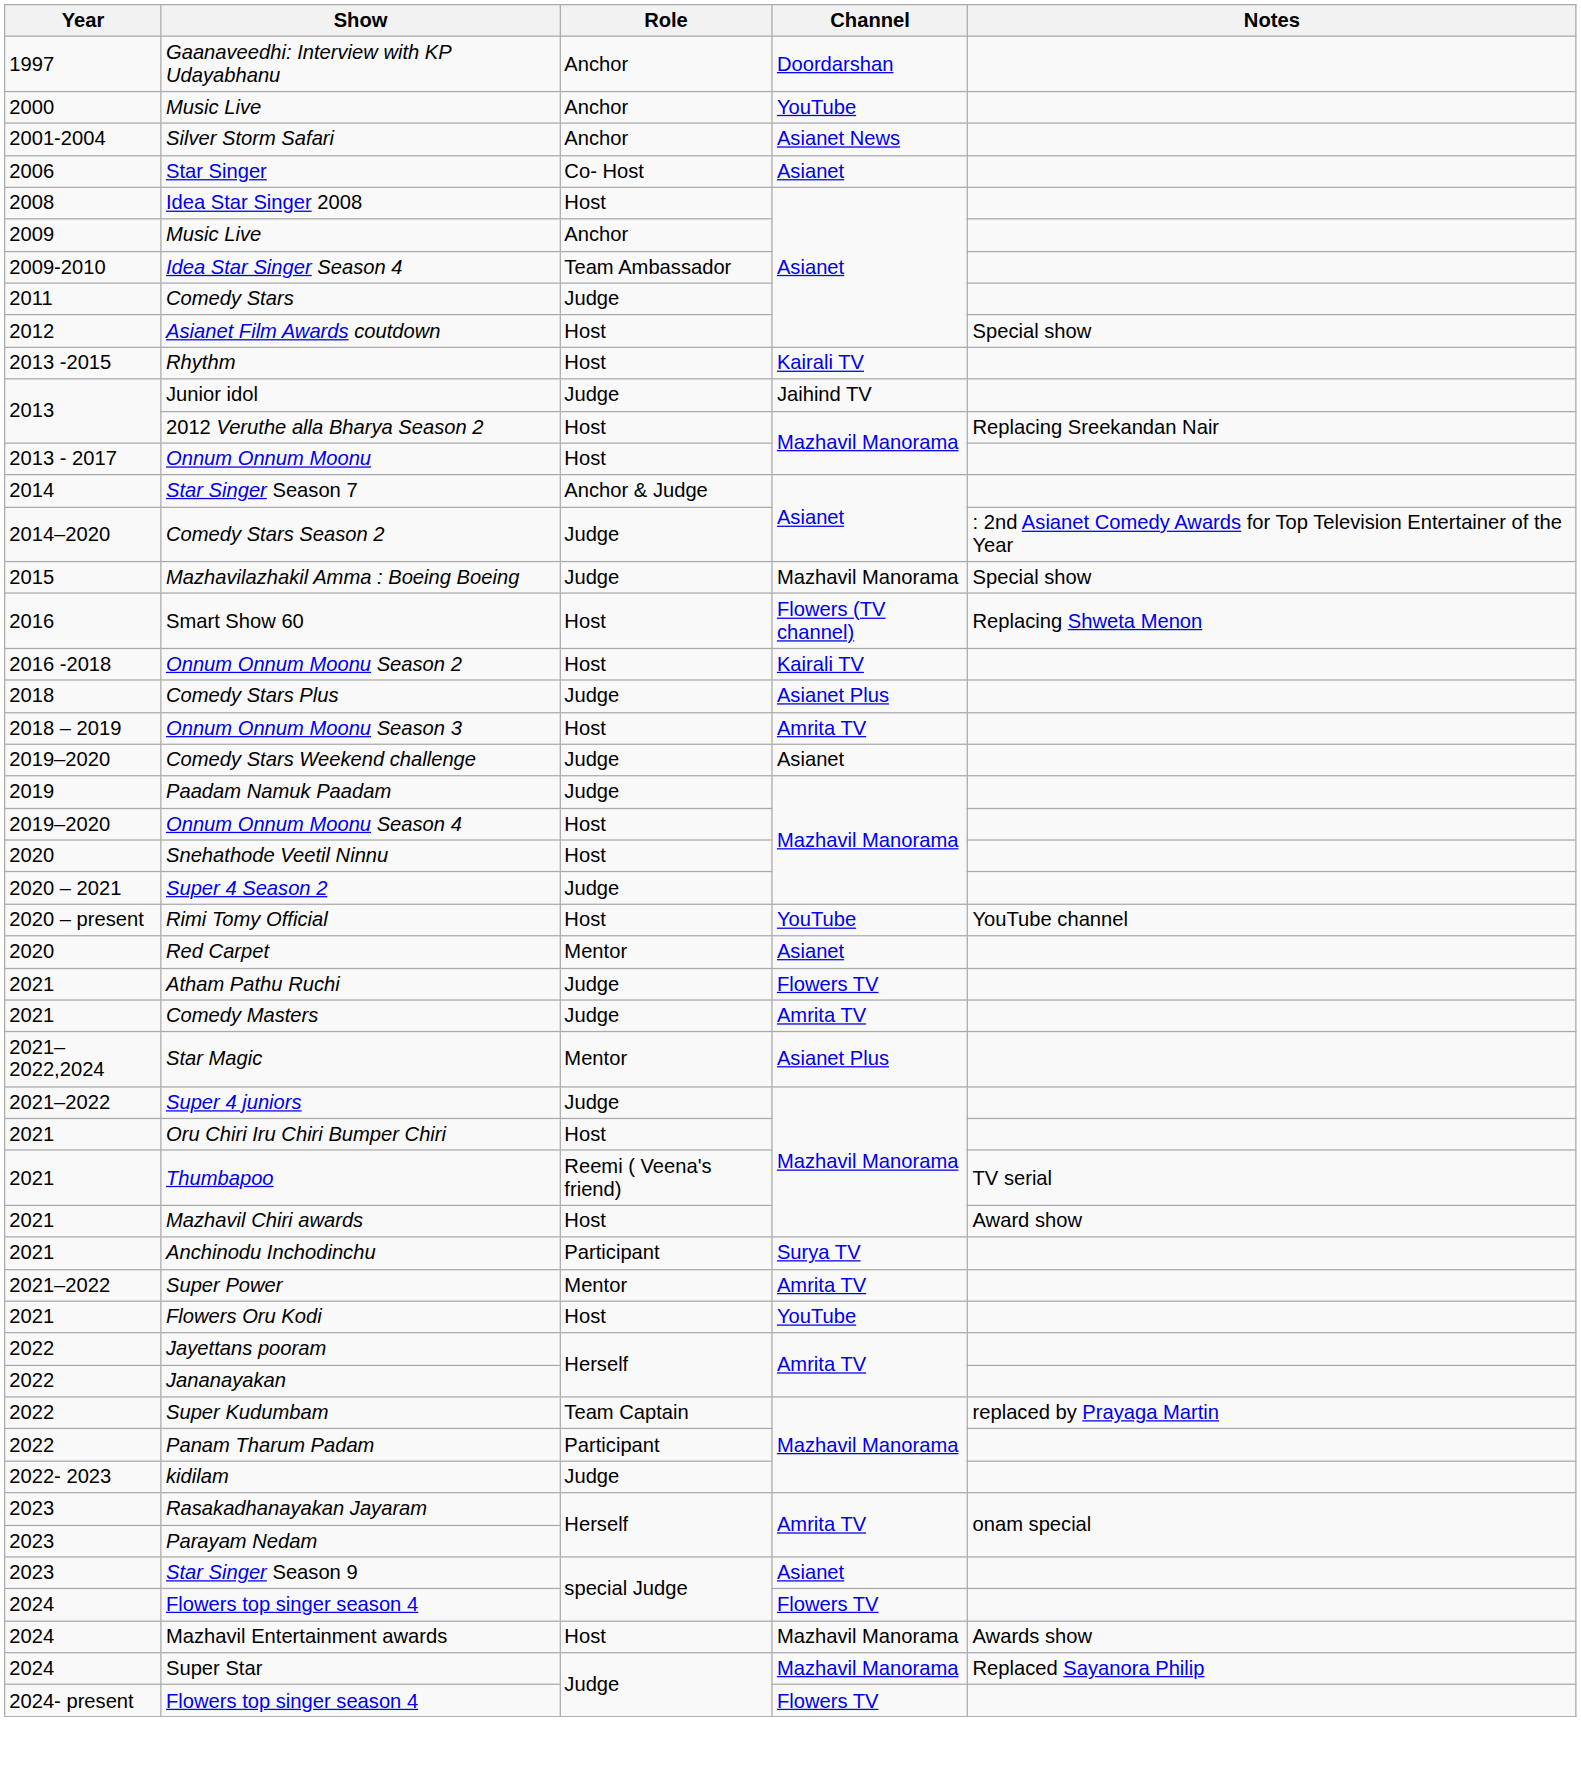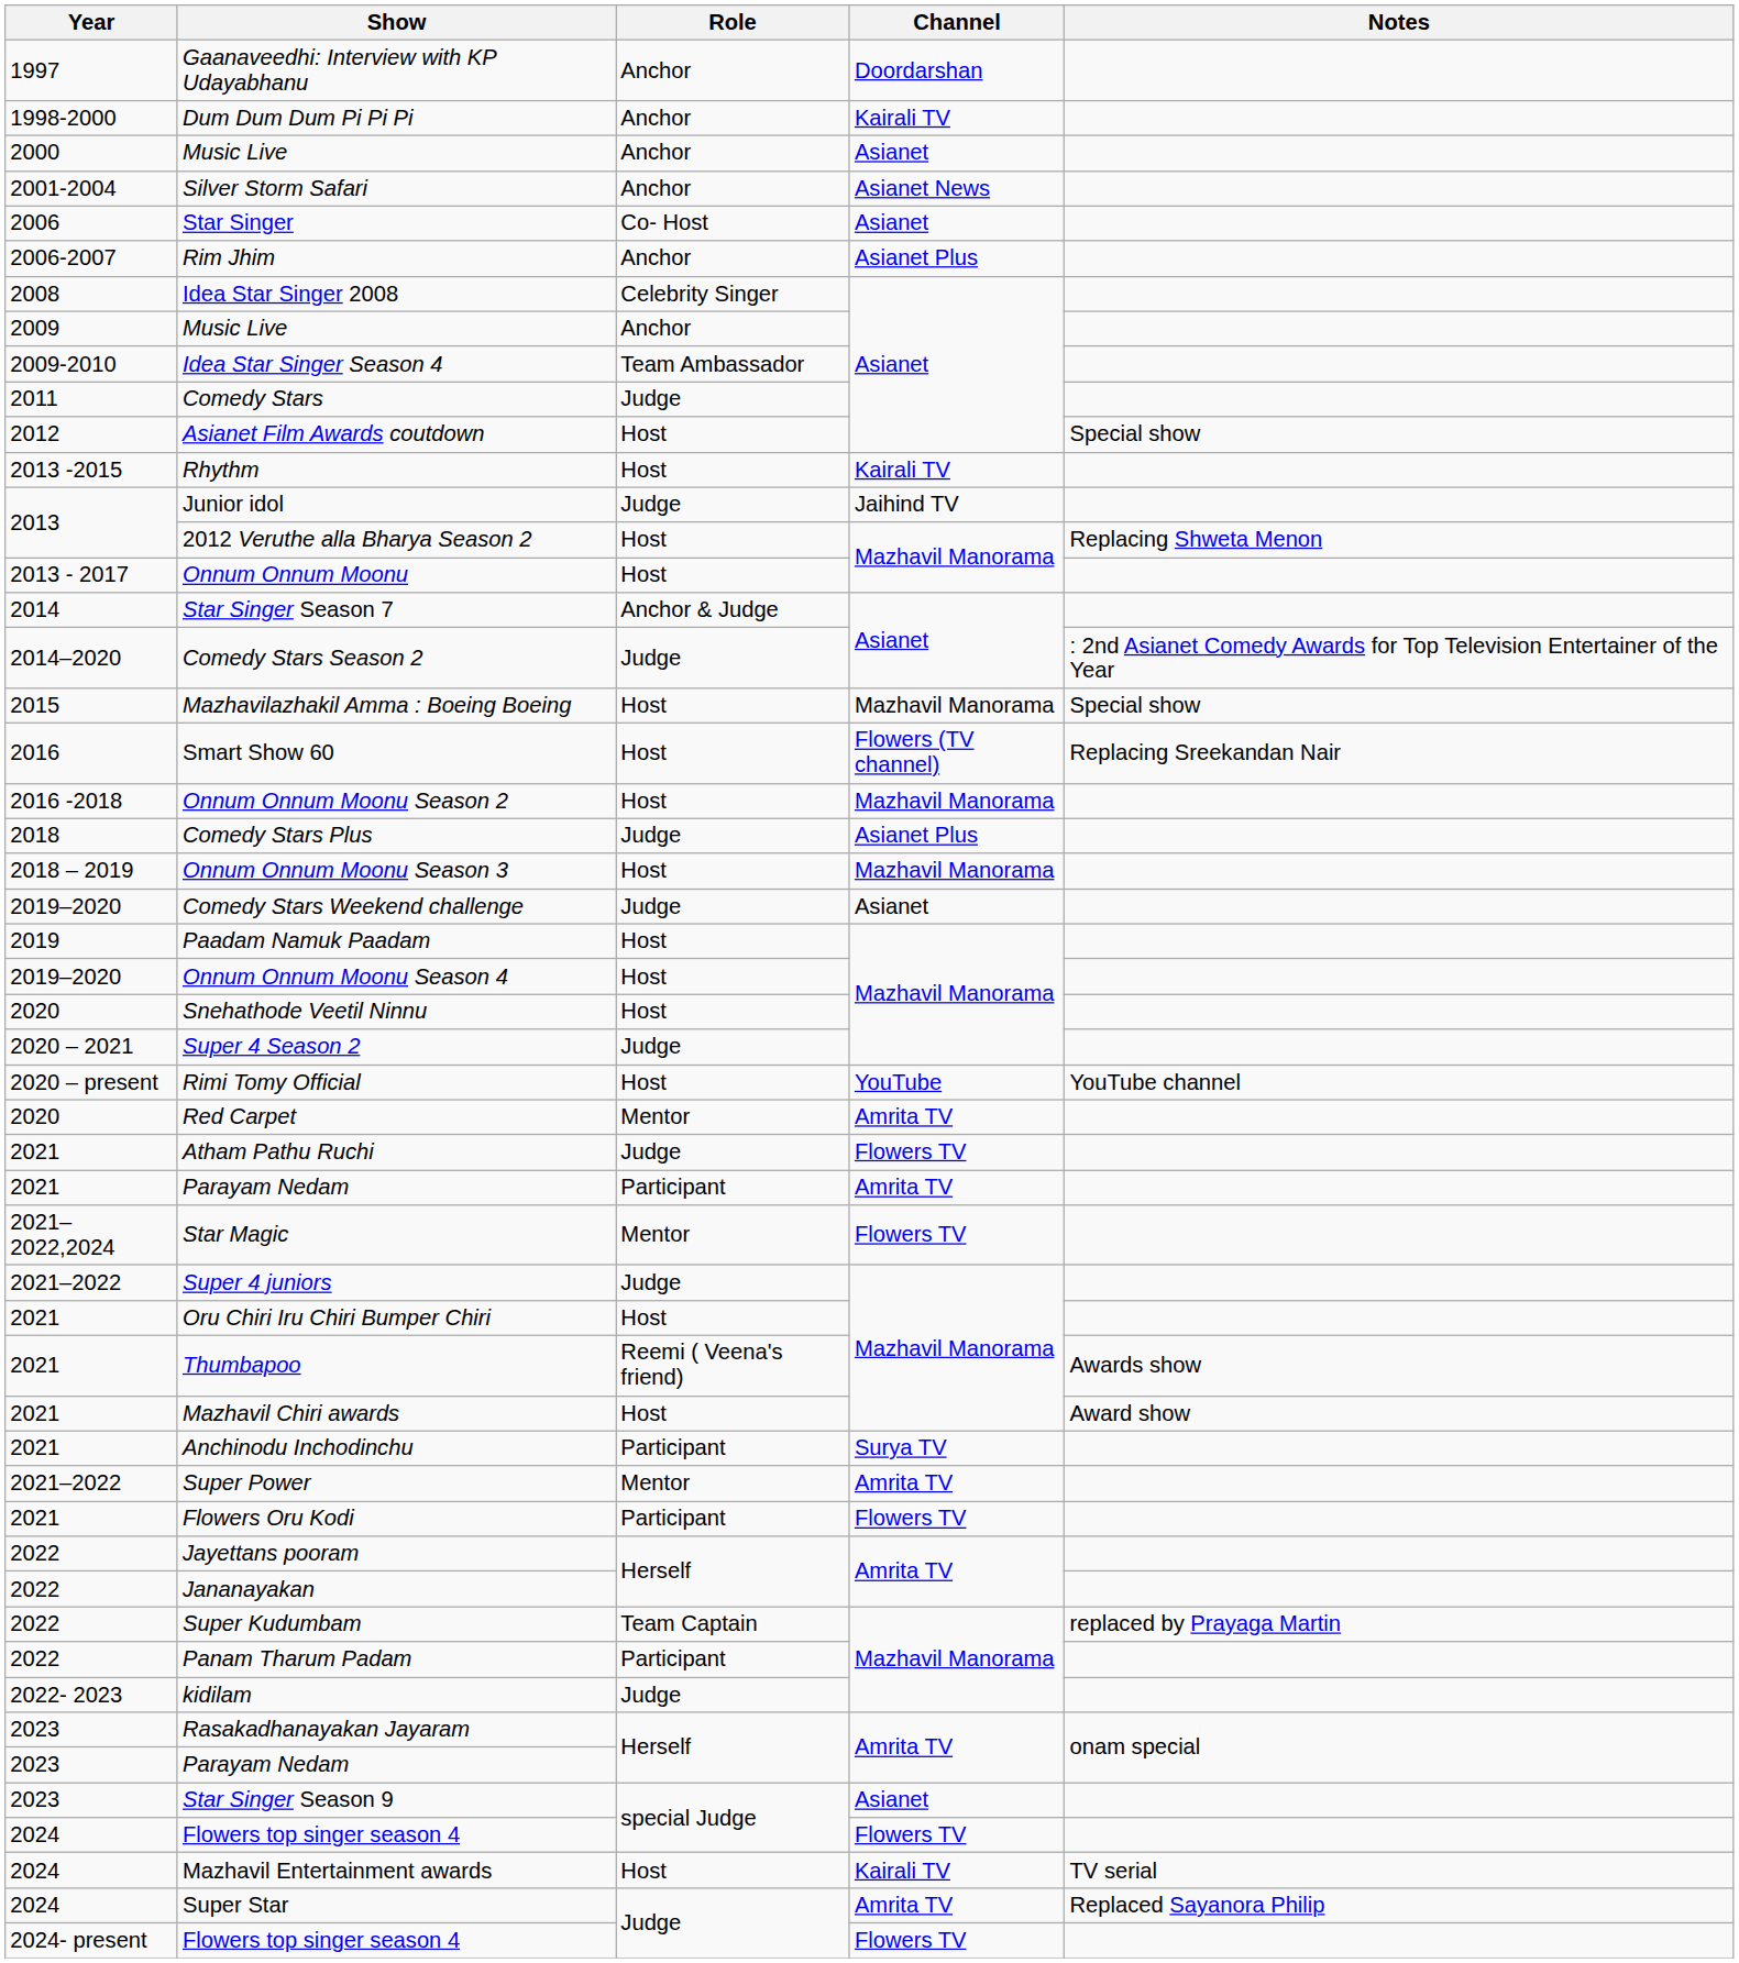+ row: 1998-2000 | Dum Dum Dum Pi Pi Pi | Anchor | Kairali TV
2000 / Music Live | Channel: YouTube -> Asianet
+ row: 2006-2007 | Rim Jhim | Anchor | Asianet Plus
Idea Star Singer 2008 | Role: Host -> Celebrity Singer
2012 Veruthe alla Bharya Season 2 | Notes: Replacing Sreekandan Nair -> Replacing Shweta Menon
Mazhavilazhakil Amma : Boeing Boeing | Role: Judge -> Host
Smart Show 60 | Notes: Replacing Shweta Menon -> Replacing Sreekandan Nair
Onnum Onnum Moonu Season 2 | Channel: Kairali TV -> Mazhavil Manorama
Onnum Onnum Moonu Season 3 | Channel: Amrita TV -> Mazhavil Manorama
Paadam Namuk Paadam | Role: Judge -> Host
Red Carpet | Channel: Asianet -> Amrita TV
- row: 2021 | Comedy Masters | Judge | Amrita TV
+ row: 2021 | Parayam Nedam | Participant | Amrita TV
Star Magic | Channel: Asianet Plus -> Flowers TV
Thumbapoo | Notes: TV serial -> Awards show
Flowers Oru Kodi | Role: Host -> Participant
Flowers Oru Kodi | Channel: YouTube -> Flowers TV
Mazhavil Entertainment awards | Channel: Mazhavil Manorama -> Kairali TV
Mazhavil Entertainment awards | Notes: Awards show -> TV serial
Super Star | Channel: Mazhavil Manorama -> Amrita TV
